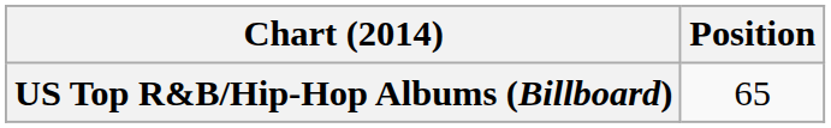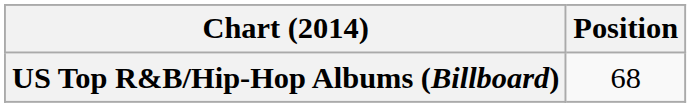US Top R&B/Hip-Hop Albums (Billboard) | Position: 65 -> 68
